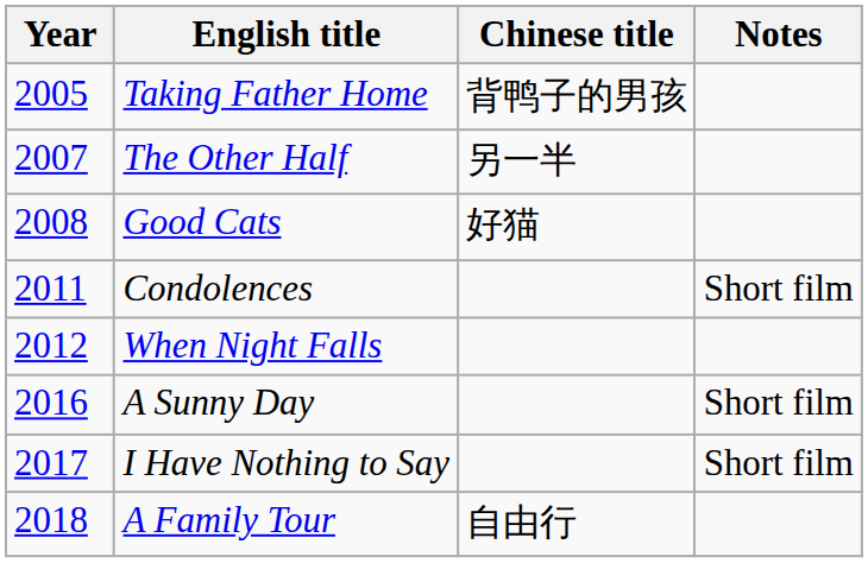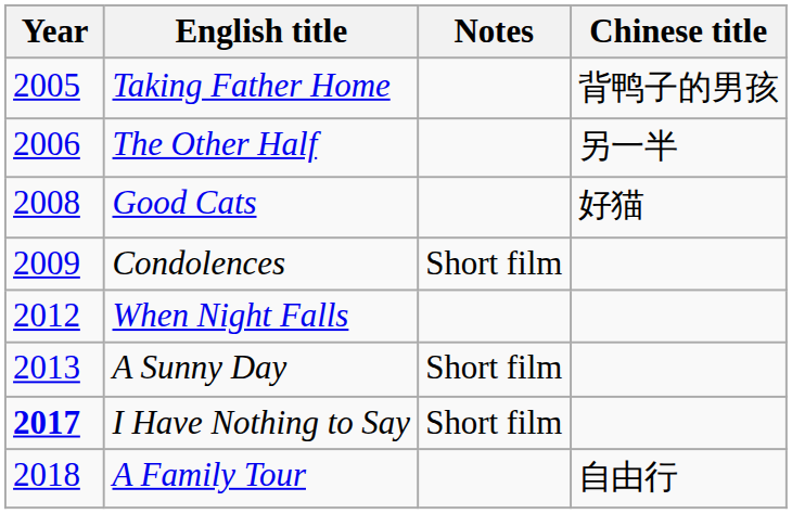columns swapped: Chinese title <-> Notes
The Other Half | Year: 2007 -> 2006
Condolences | Year: 2011 -> 2009
A Sunny Day | Year: 2016 -> 2013
I Have Nothing to Say | Year: normal -> bold
